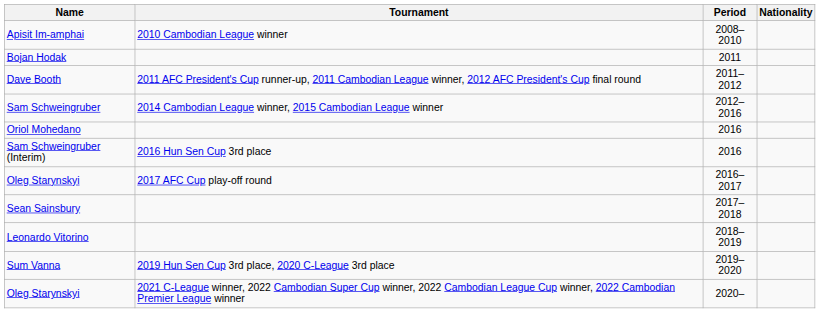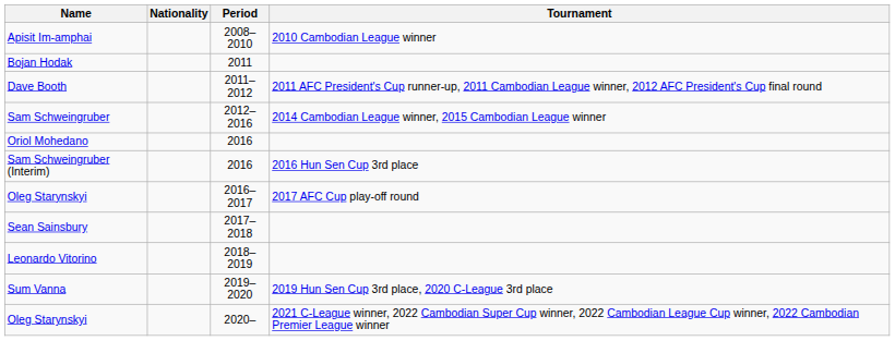columns swapped: Nationality <-> Tournament
